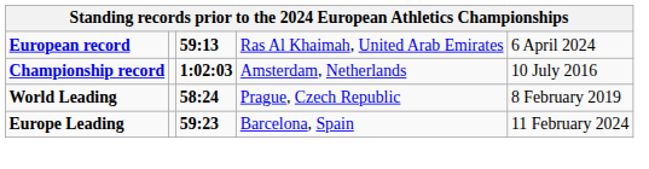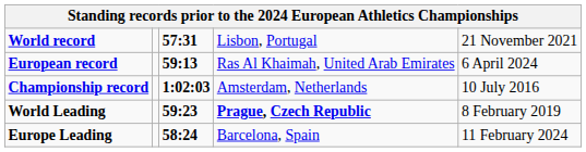+ row: World record | 57:31 | Lisbon, Portugal | 21 November 2021
World Leading | column 3: 58:24 -> 59:23
World Leading | column 4: normal -> bold
Europe Leading | column 3: 59:23 -> 58:24
